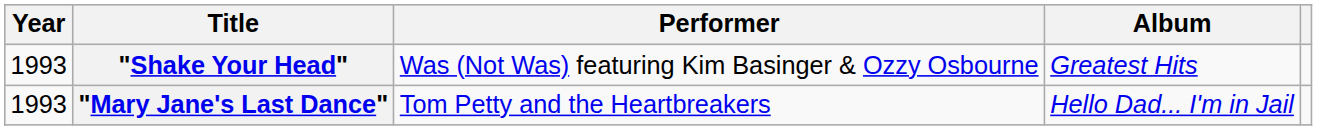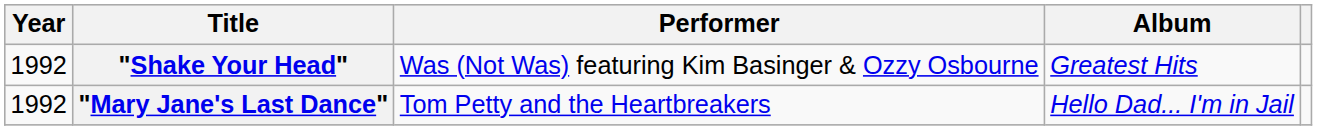"Shake Your Head" | Year: 1993 -> 1992
"Mary Jane's Last Dance" | Year: 1993 -> 1992
